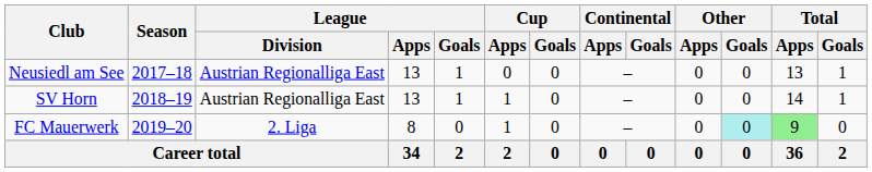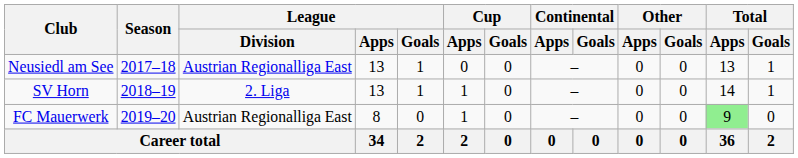SV Horn | League / Division: Austrian Regionalliga East -> 2. Liga
FC Mauerwerk | League / Division: 2. Liga -> Austrian Regionalliga East
FC Mauerwerk | Other / Goals: paleturquoise background -> no background
